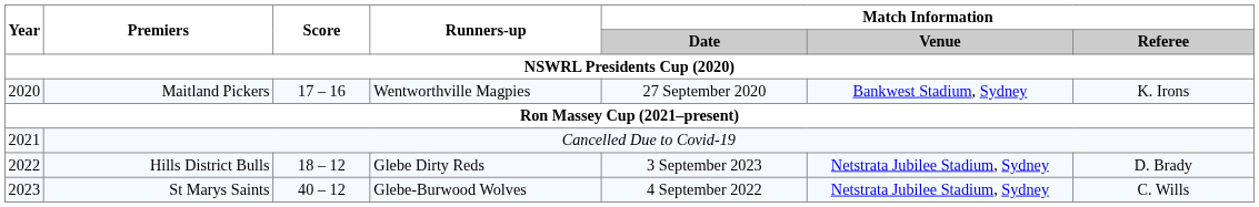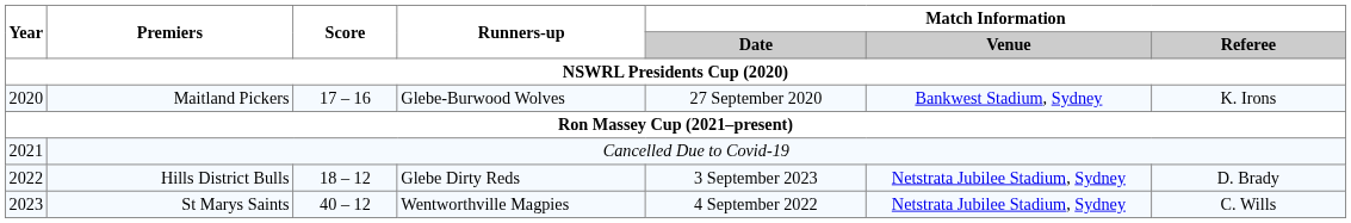Maitland Pickers | Runners-up: Wentworthville Magpies -> Glebe-Burwood Wolves
St Marys Saints | Runners-up: Glebe-Burwood Wolves -> Wentworthville Magpies
